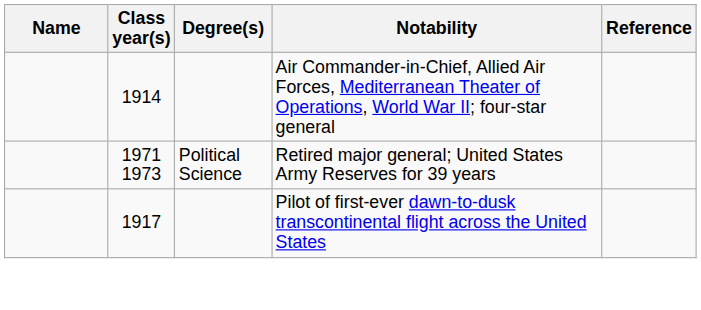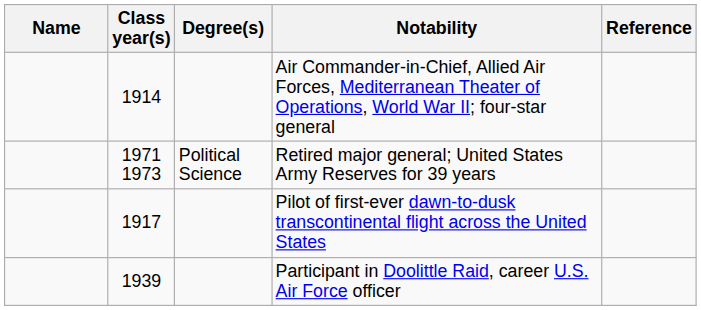+ row: 1939 | Participant in Doolittle Raid, career U.S. Air Force officer
